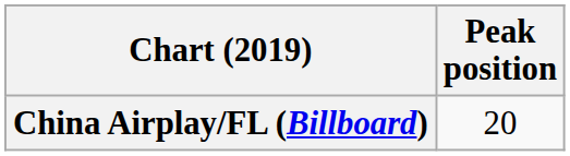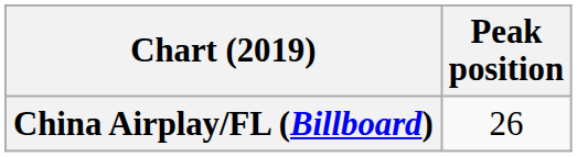China Airplay/FL (Billboard) | Peak position: 20 -> 26
